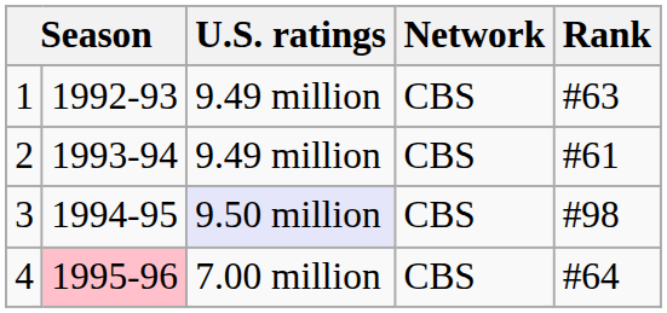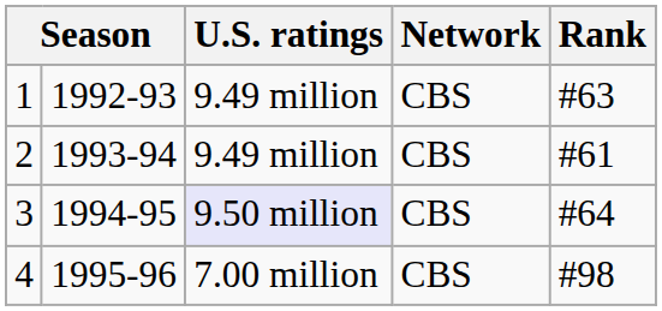3 | Rank: #98 -> #64
4 | column 2: pink background -> no background
4 | Rank: #64 -> #98
